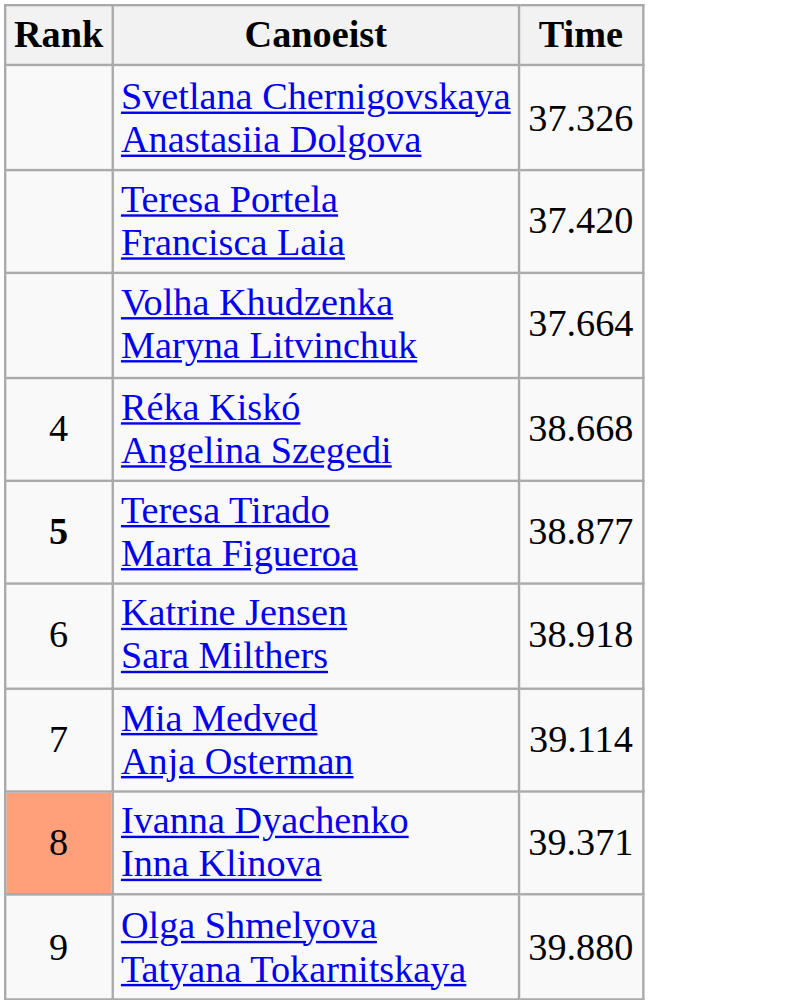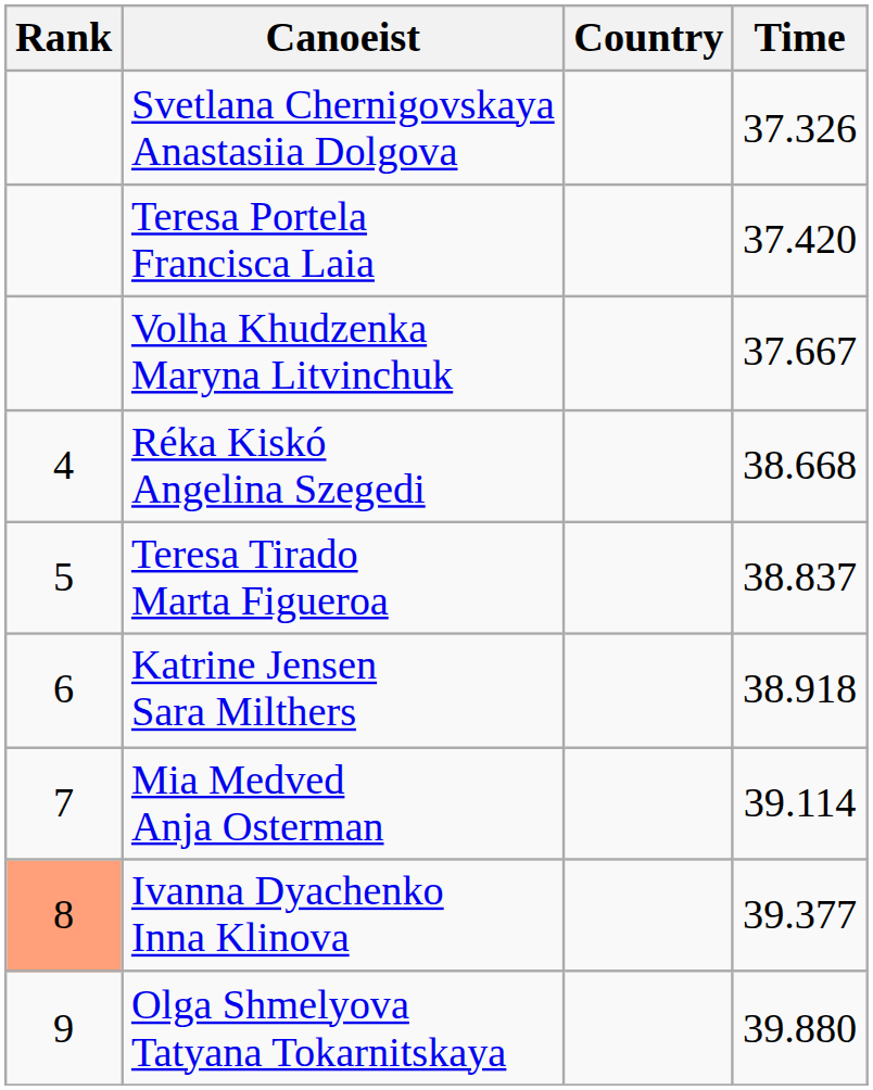+ column: Country
Volha Khudzenka Maryna Litvinchuk | Time: 37.664 -> 37.667
Teresa Tirado Marta Figueroa | Rank: bold -> normal
Teresa Tirado Marta Figueroa | Time: 38.877 -> 38.837
Ivanna Dyachenko Inna Klinova | Time: 39.371 -> 39.377
